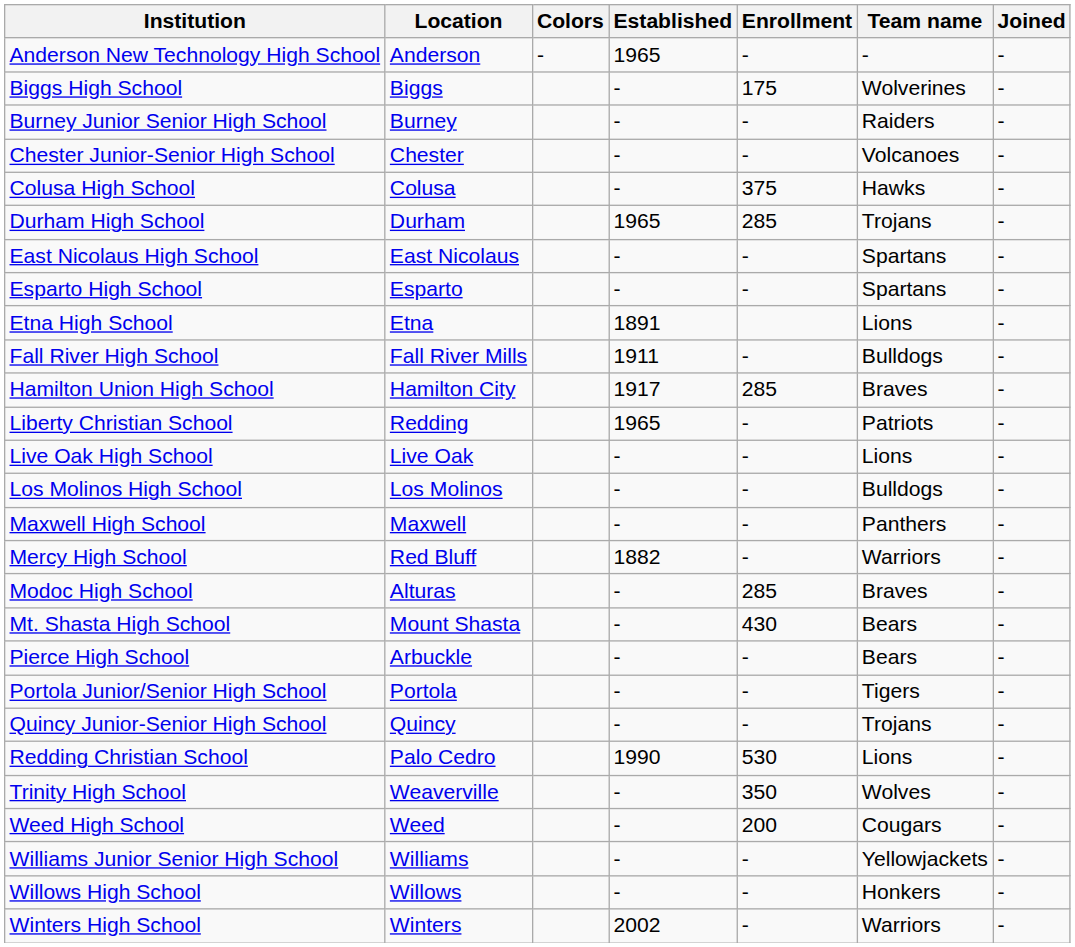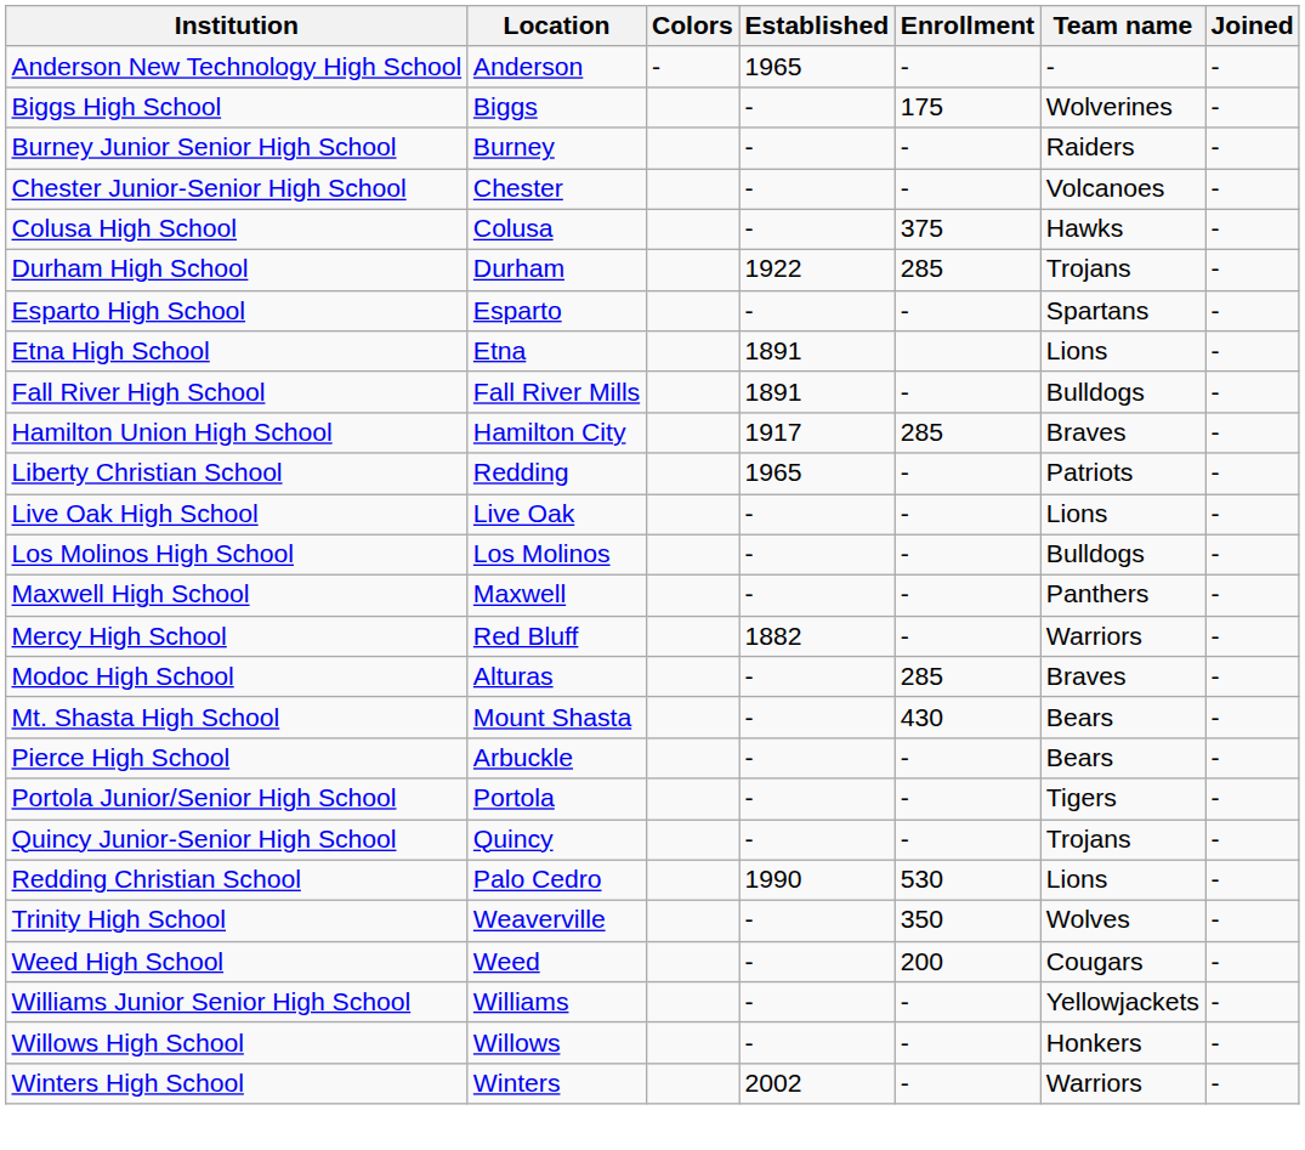Durham High School | Established: 1965 -> 1922
- row: East Nicolaus High School | East Nicolaus | - | - | Spartans | -
Fall River High School | Established: 1911 -> 1891
